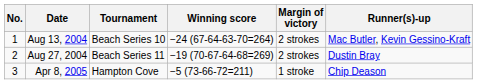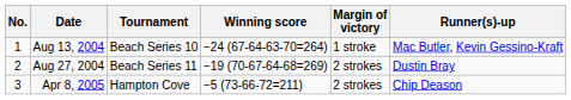Aug 13, 2004 | Margin of victory: 2 strokes -> 1 stroke
Apr 8, 2005 | Margin of victory: 1 stroke -> 2 strokes
